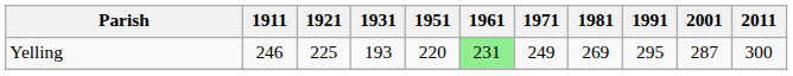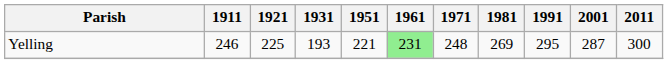Yelling | 1951: 220 -> 221
Yelling | 1971: 249 -> 248
